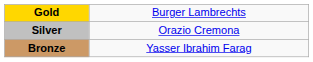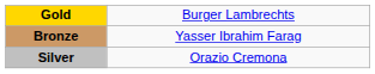rows swapped: Silver <-> Bronze
